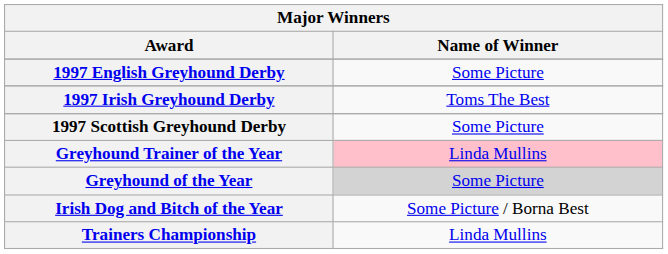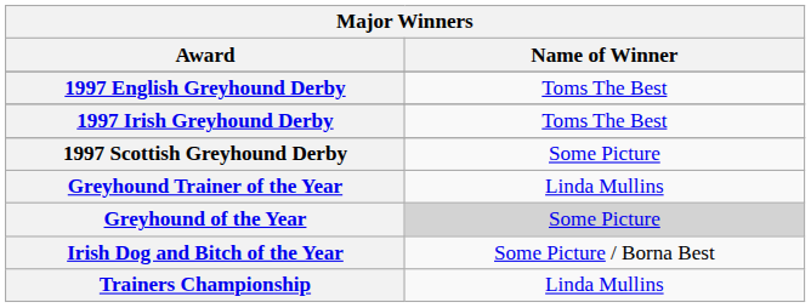1997 English Greyhound Derby | Name of Winner: Some Picture -> Toms The Best
Greyhound Trainer of the Year | Name of Winner: pink background -> no background
